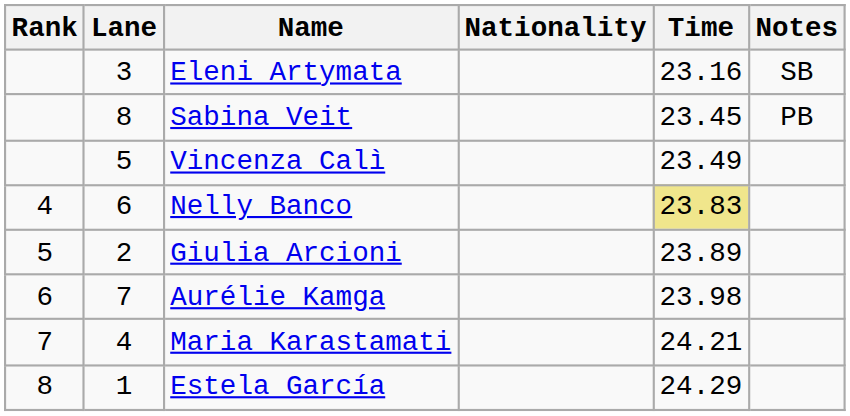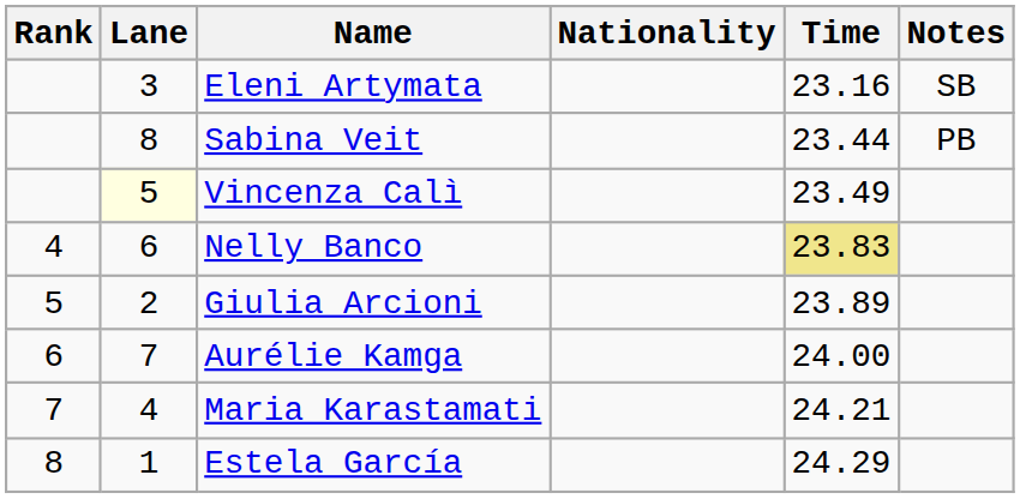Sabina Veit | Time: 23.45 -> 23.44
Vincenza Calì | Lane: no background -> lightyellow background
Aurélie Kamga | Time: 23.98 -> 24.00
